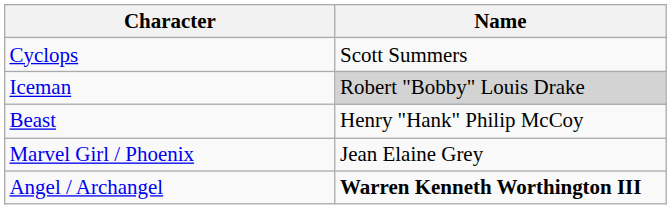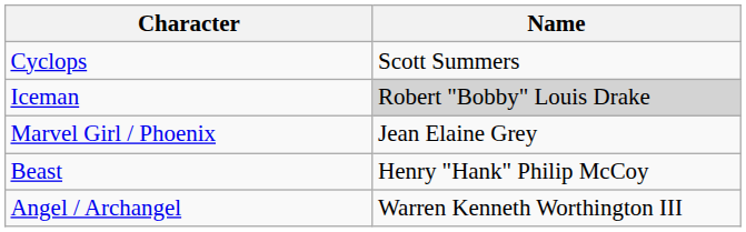rows swapped: Beast <-> Marvel Girl / Phoenix
Angel / Archangel | Name: bold -> normal
